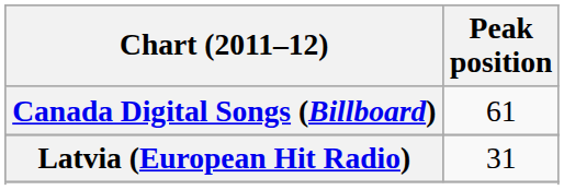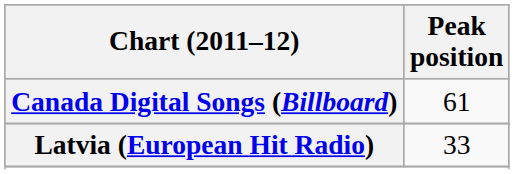Latvia (European Hit Radio) | Peak position: 31 -> 33
